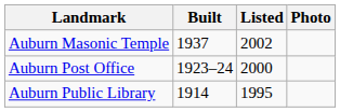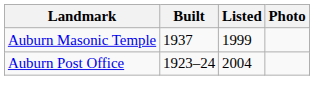Auburn Masonic Temple | Listed: 2002 -> 1999
Auburn Post Office | Listed: 2000 -> 2004
- row: Auburn Public Library | 1914 | 1995
